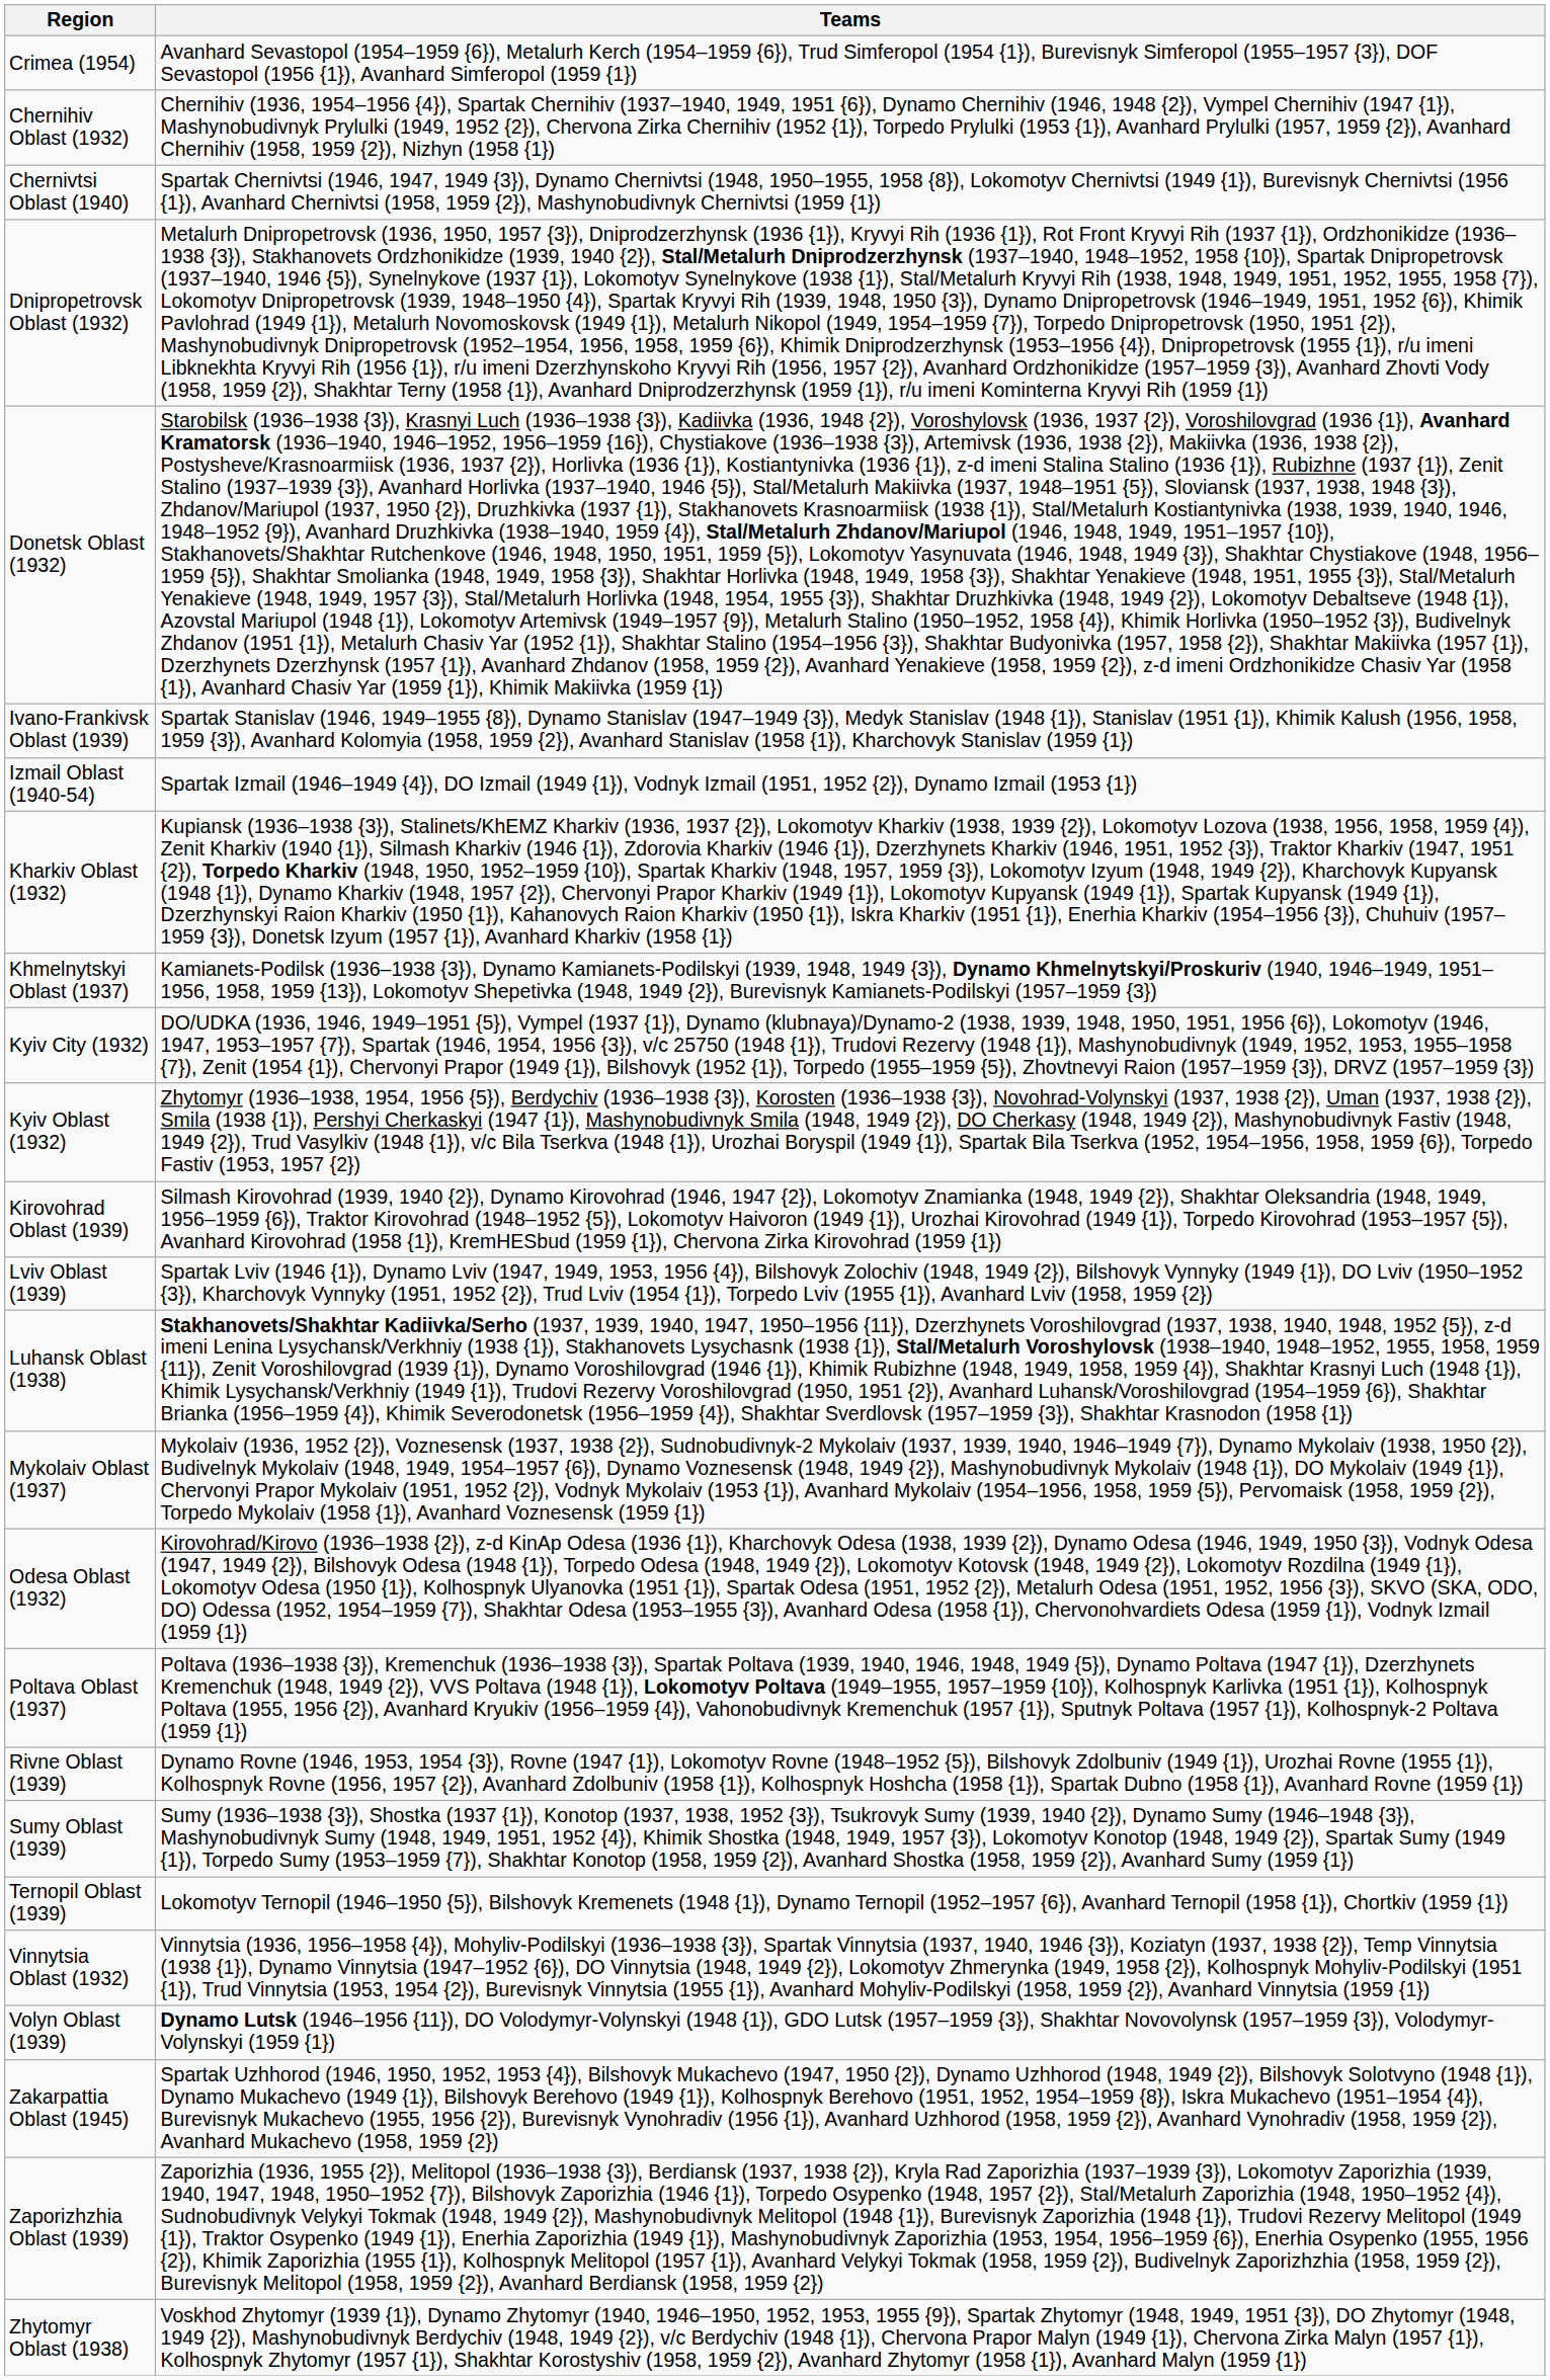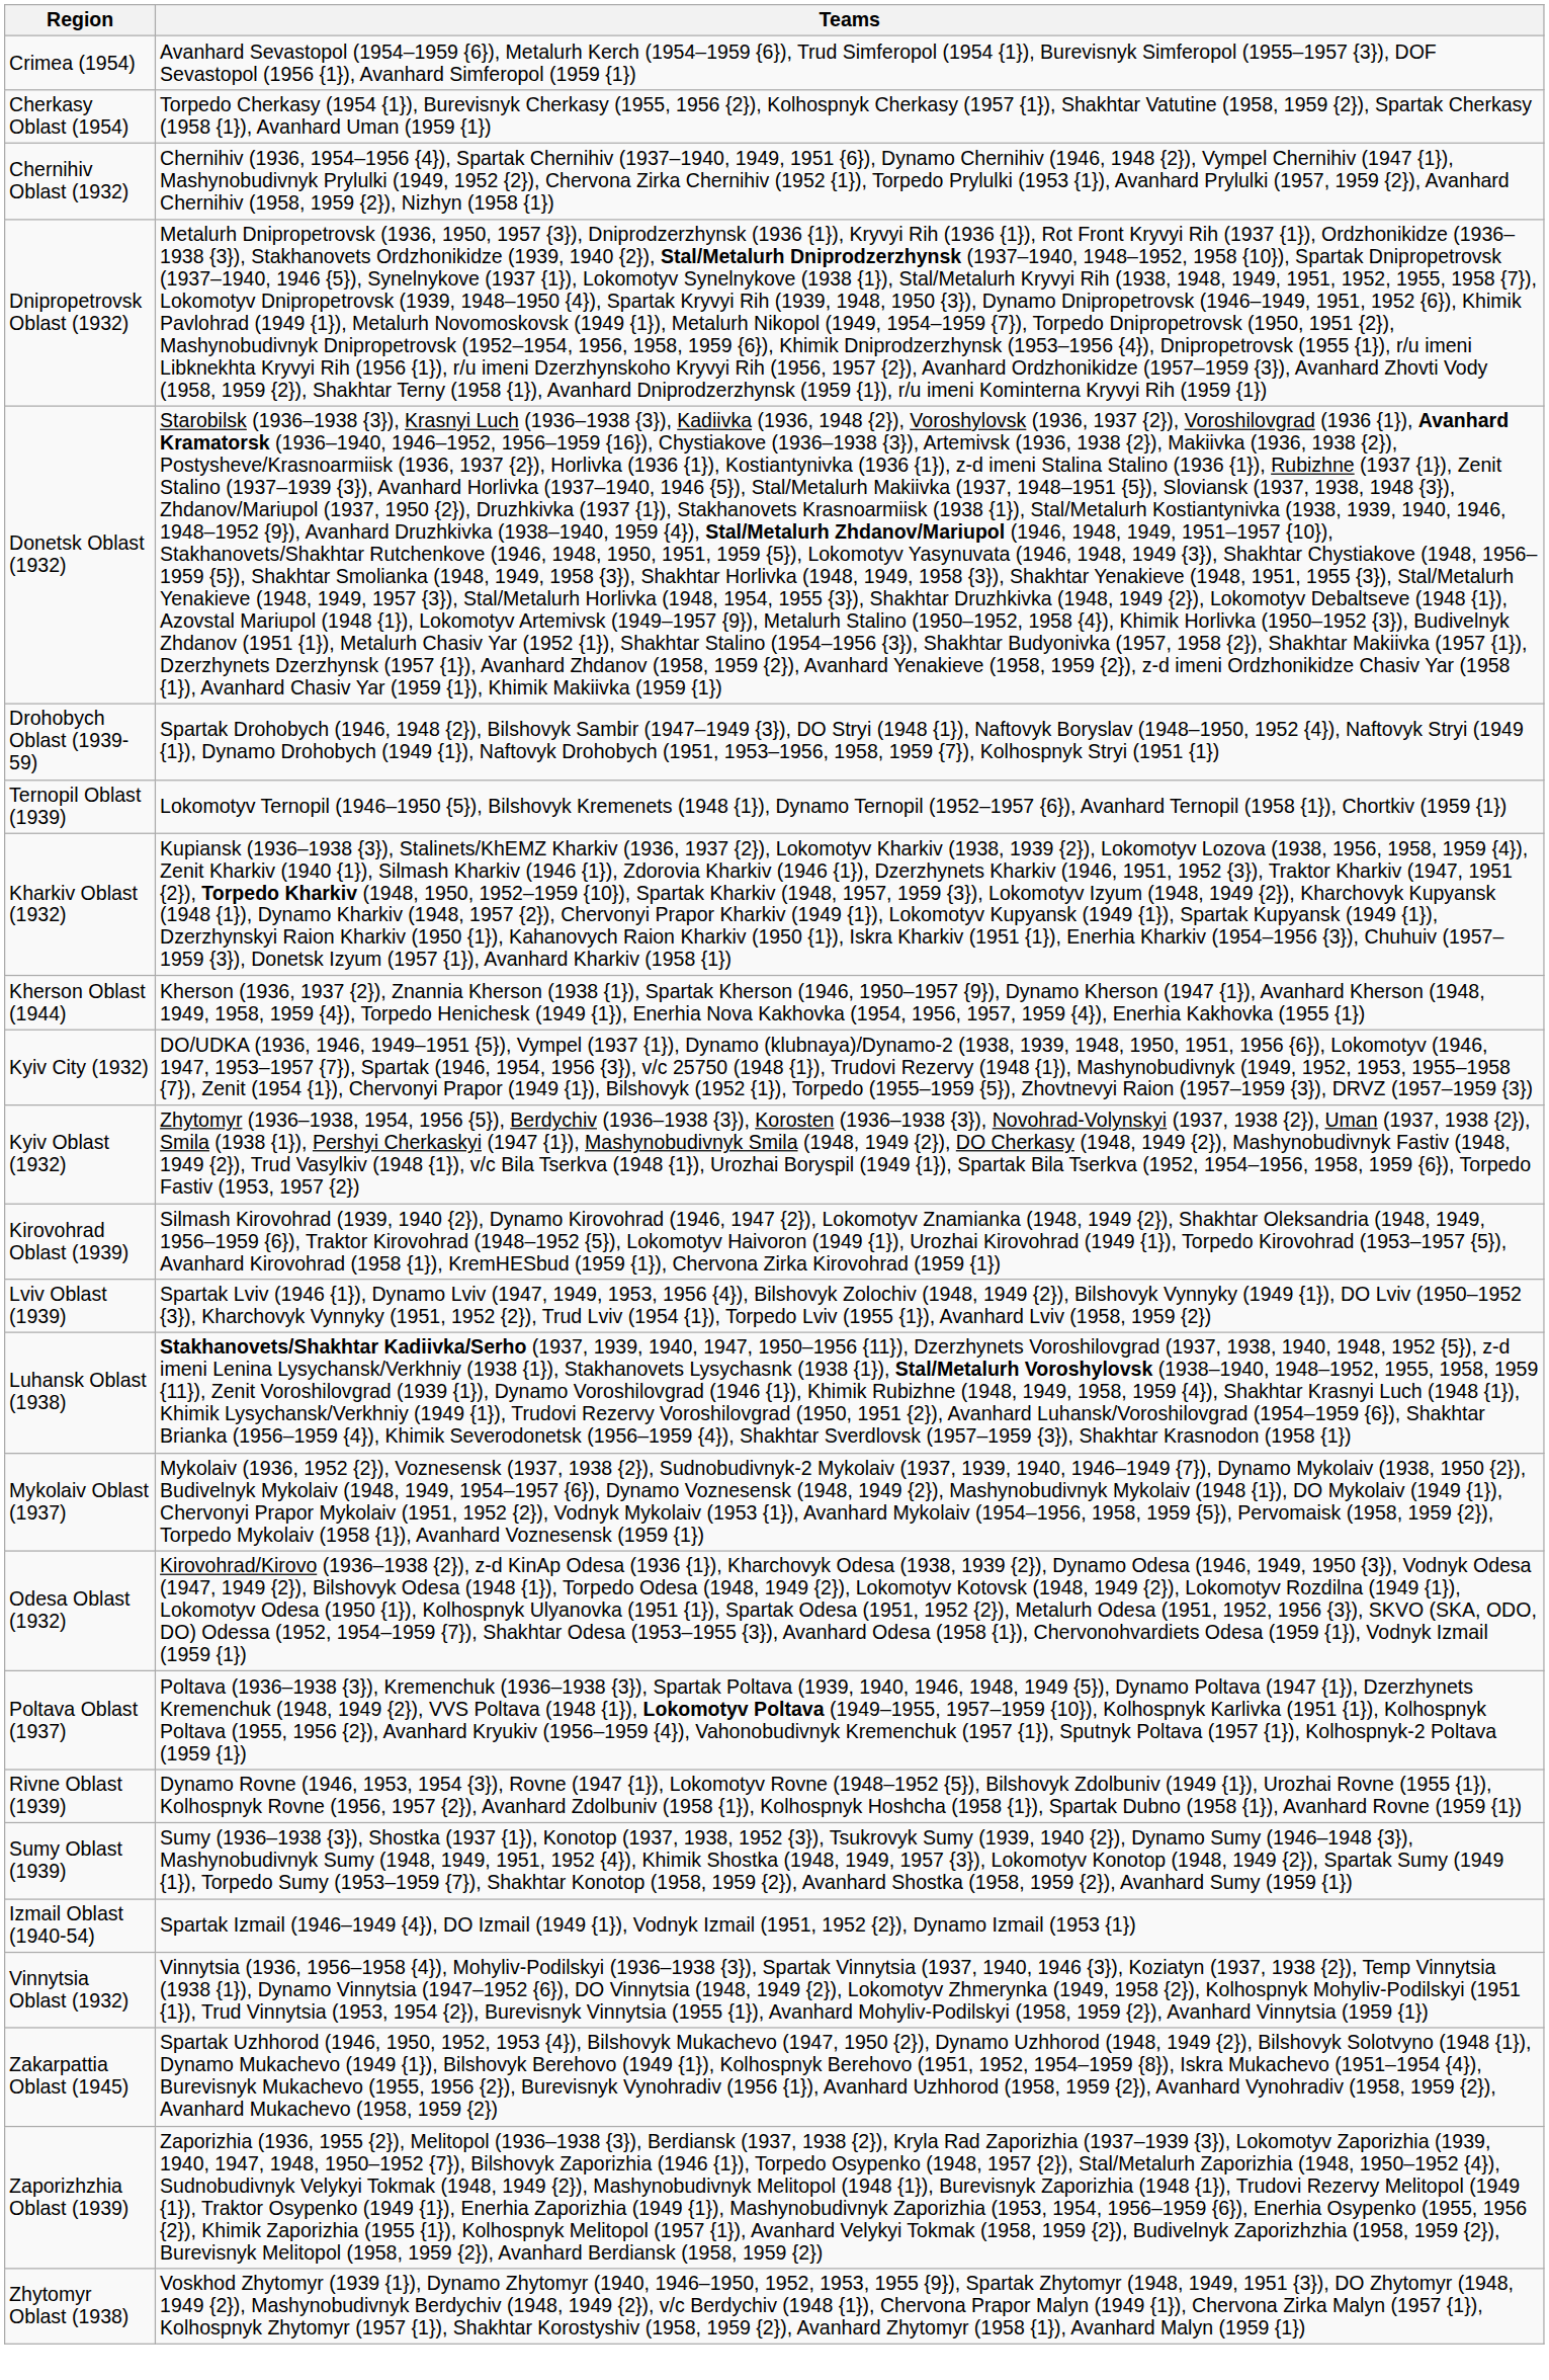+ row: Cherkasy Oblast (1954) | Torpedo Cherkasy (1954 {1}), Burevisnyk Cherkasy (1955, 1956 {2}), Kolhospnyk Cherkasy (1957 {1}), Shakhtar Vatutine (1958, 1959 {2}), Spartak Cherkasy (1958 {1}), Avanhard Uman (1959 {1})
- row: Chernivtsi Oblast (1940) | Spartak Chernivtsi (1946, 1947, 1949 {3}), Dynamo Chernivtsi (1948, 1950–1955, 1958 {8}), Lokomotyv Chernivtsi (1949 {1}), Burevisnyk Chernivtsi (1956 {1}), Avanhard Chernivtsi (1958, 1959 {2}), Mashynobudivnyk Chernivtsi (1959 {1})
+ row: Drohobych Oblast (1939-59) | Spartak Drohobych (1946, 1948 {2}), Bilshovyk Sambir (1947–1949 {3}), DO Stryi (1948 {1}), Naftovyk Boryslav (1948–1950, 1952 {4}), Naftovyk Stryi (1949 {1}), Dynamo Drohobych (1949 {1}), Naftovyk Drohobych (1951, 1953–1956, 1958, 1959 {7}), Kolhospnyk Stryi (1951 {1})
- row: Ivano-Frankivsk Oblast (1939) | Spartak Stanislav (1946, 1949–1955 {8}), Dynamo Stanislav (1947–1949 {3}), Medyk Stanislav (1948 {1}), Stanislav (1951 {1}), Khimik Kalush (1956, 1958, 1959 {3}), Avanhard Kolomyia (1958, 1959 {2}), Avanhard Stanislav (1958 {1}), Kharchovyk Stanislav (1959 {1})
rows swapped: Izmail Oblast (1940-54) <-> Ternopil Oblast (1939)
+ row: Kherson Oblast (1944) | Kherson (1936, 1937 {2}), Znannia Kherson (1938 {1}), Spartak Kherson (1946, 1950–1957 {9}), Dynamo Kherson (1947 {1}), Avanhard Kherson (1948, 1949, 1958, 1959 {4}), Torpedo Henichesk (1949 {1}), Enerhia Nova Kakhovka (1954, 1956, 1957, 1959 {4}), Enerhia Kakhovka (1955 {1})
- row: Khmelnytskyi Oblast (1937) | Kamianets-Podilsk (1936–1938 {3}), Dynamo Kamianets-Podilskyi (1939, 1948, 1949 {3}), Dynamo Khmelnytskyi/Proskuriv (1940, 1946–1949, 1951–1956, 1958, 1959 {13}), Lokomotyv Shepetivka (1948, 1949 {2}), Burevisnyk Kamianets-Podilskyi (1957–1959 {3})
- row: Volyn Oblast (1939) | Dynamo Lutsk (1946–1956 {11}), DO Volodymyr-Volynskyi (1948 {1}), GDO Lutsk (1957–1959 {3}), Shakhtar Novovolynsk (1957–1959 {3}), Volodymyr-Volynskyi (1959 {1})
